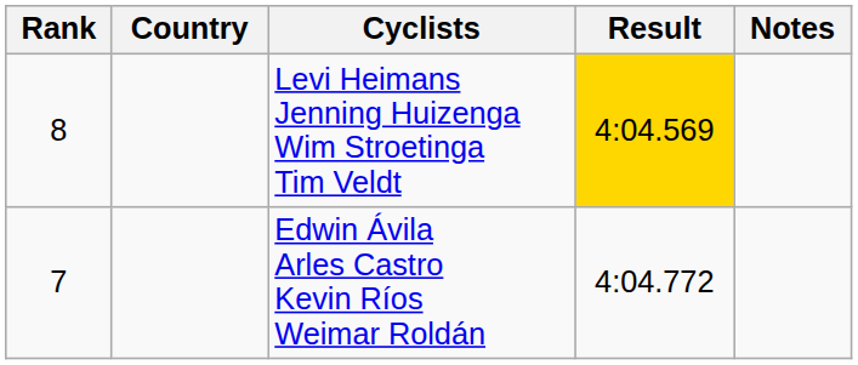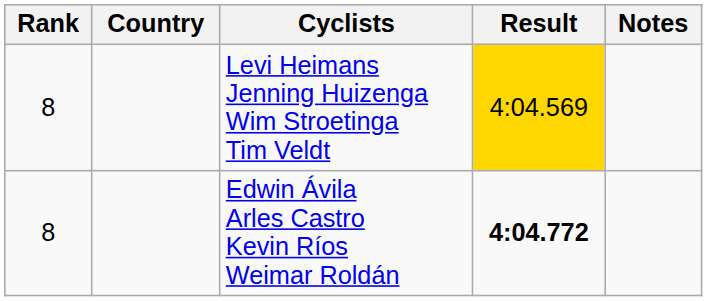Edwin Ávila Arles Castro Kevin Ríos Weimar Roldán | Rank: 7 -> 8
Edwin Ávila Arles Castro Kevin Ríos Weimar Roldán | Result: normal -> bold
